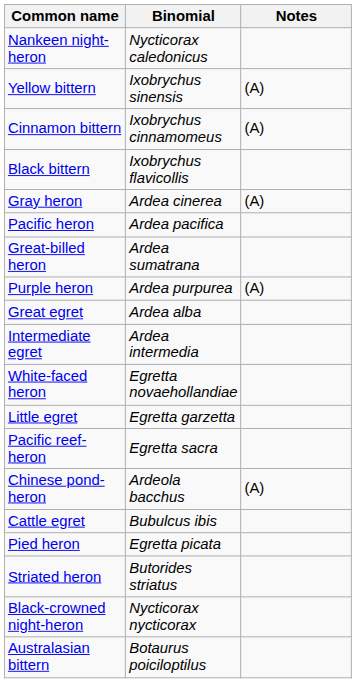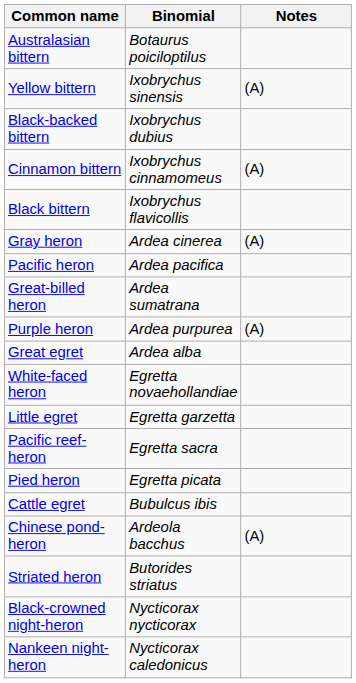rows swapped: Australasian bittern <-> Nankeen night-heron
+ row: Black-backed bittern | Ixobrychus dubius
- row: Intermediate egret | Ardea intermedia
rows swapped: Pied heron <-> Chinese pond-heron
